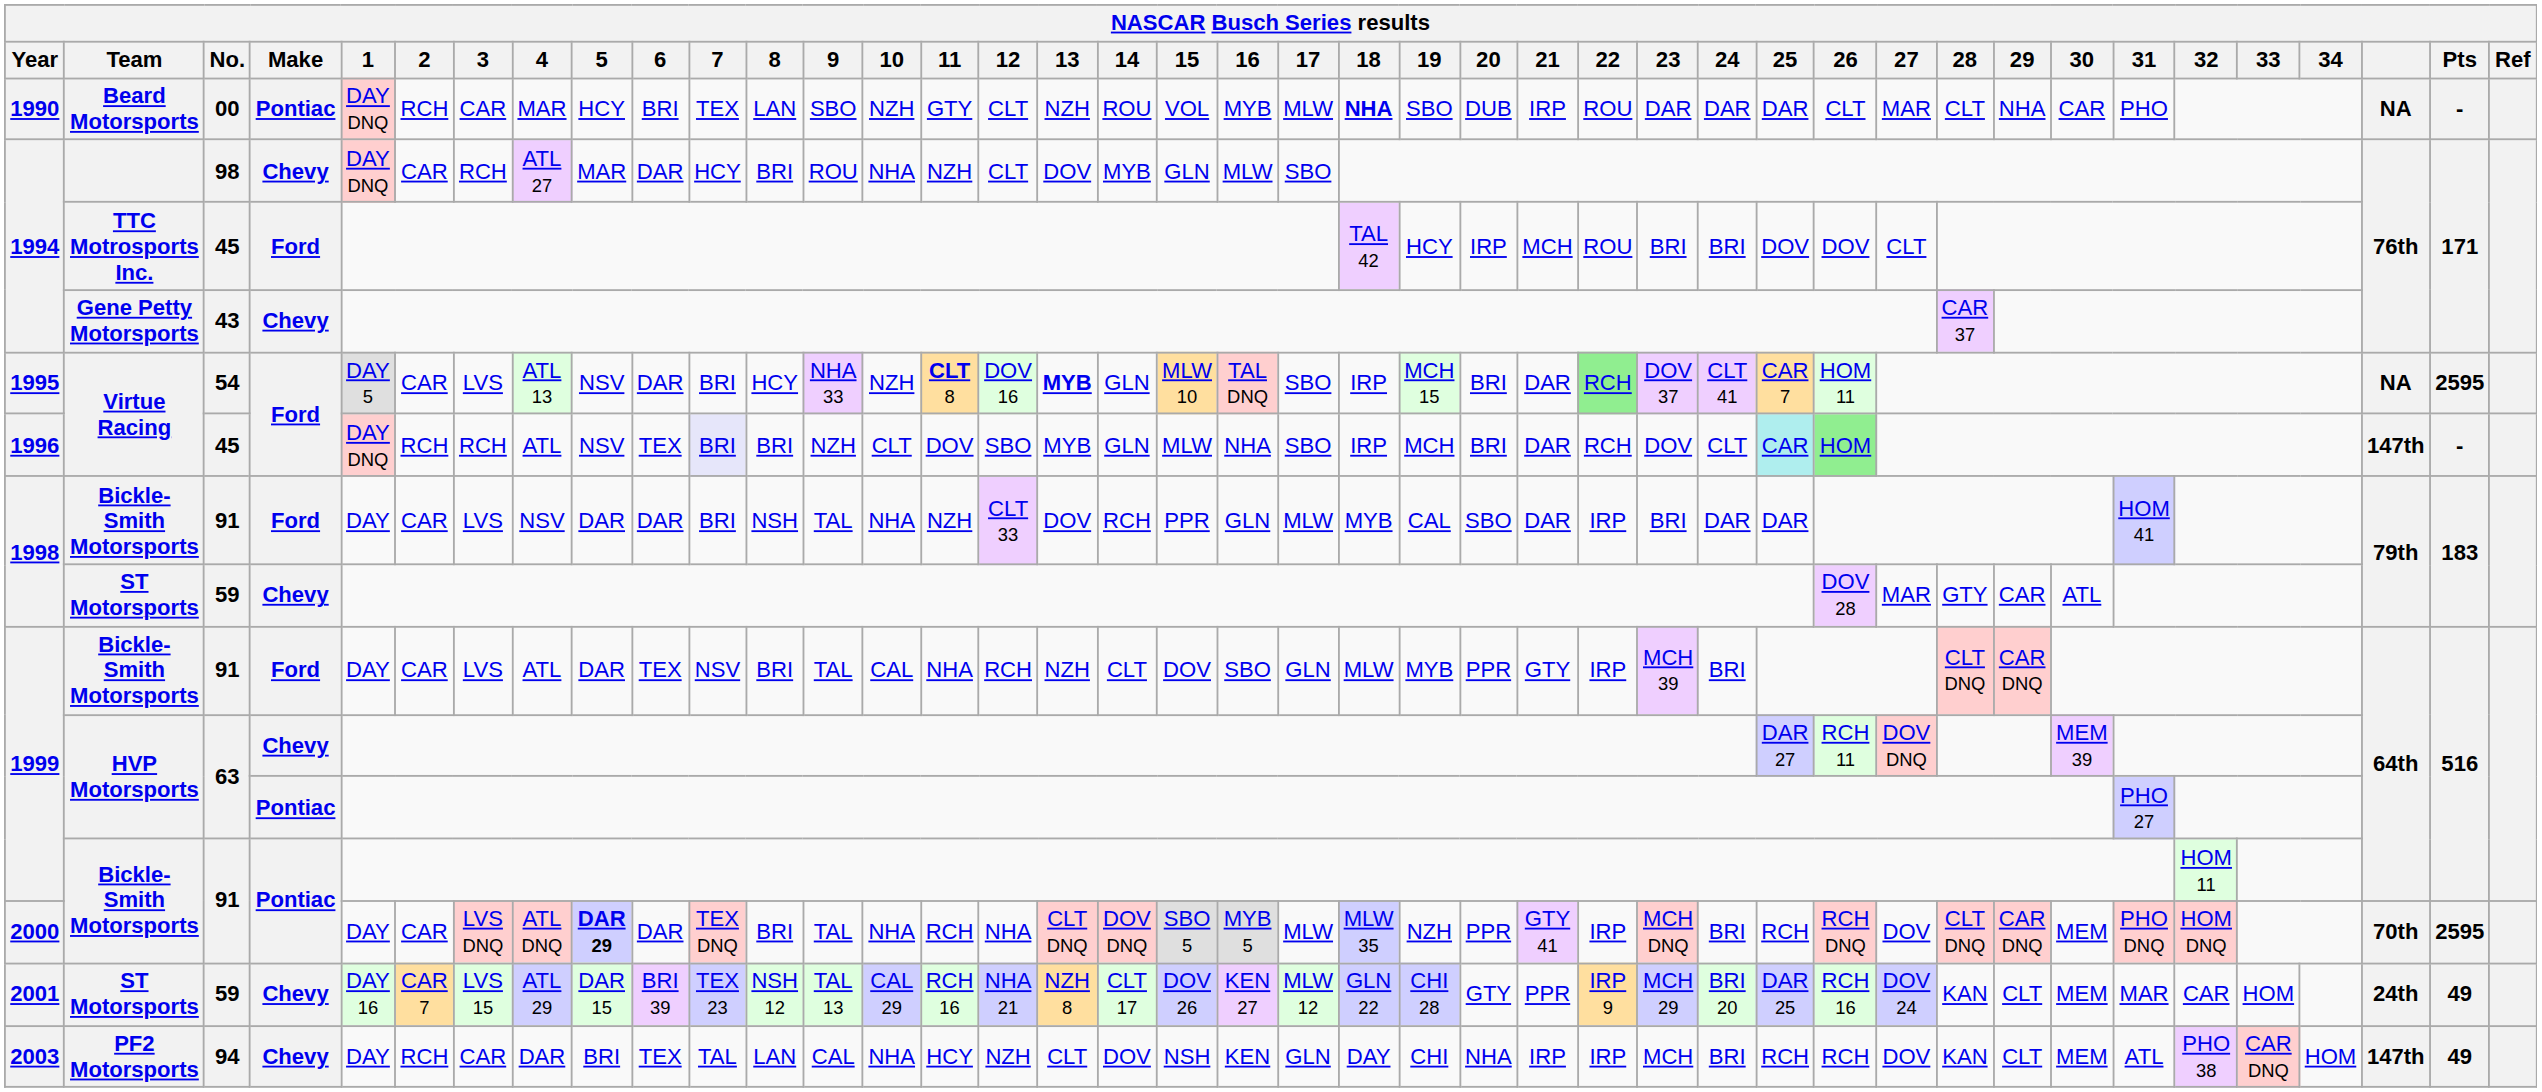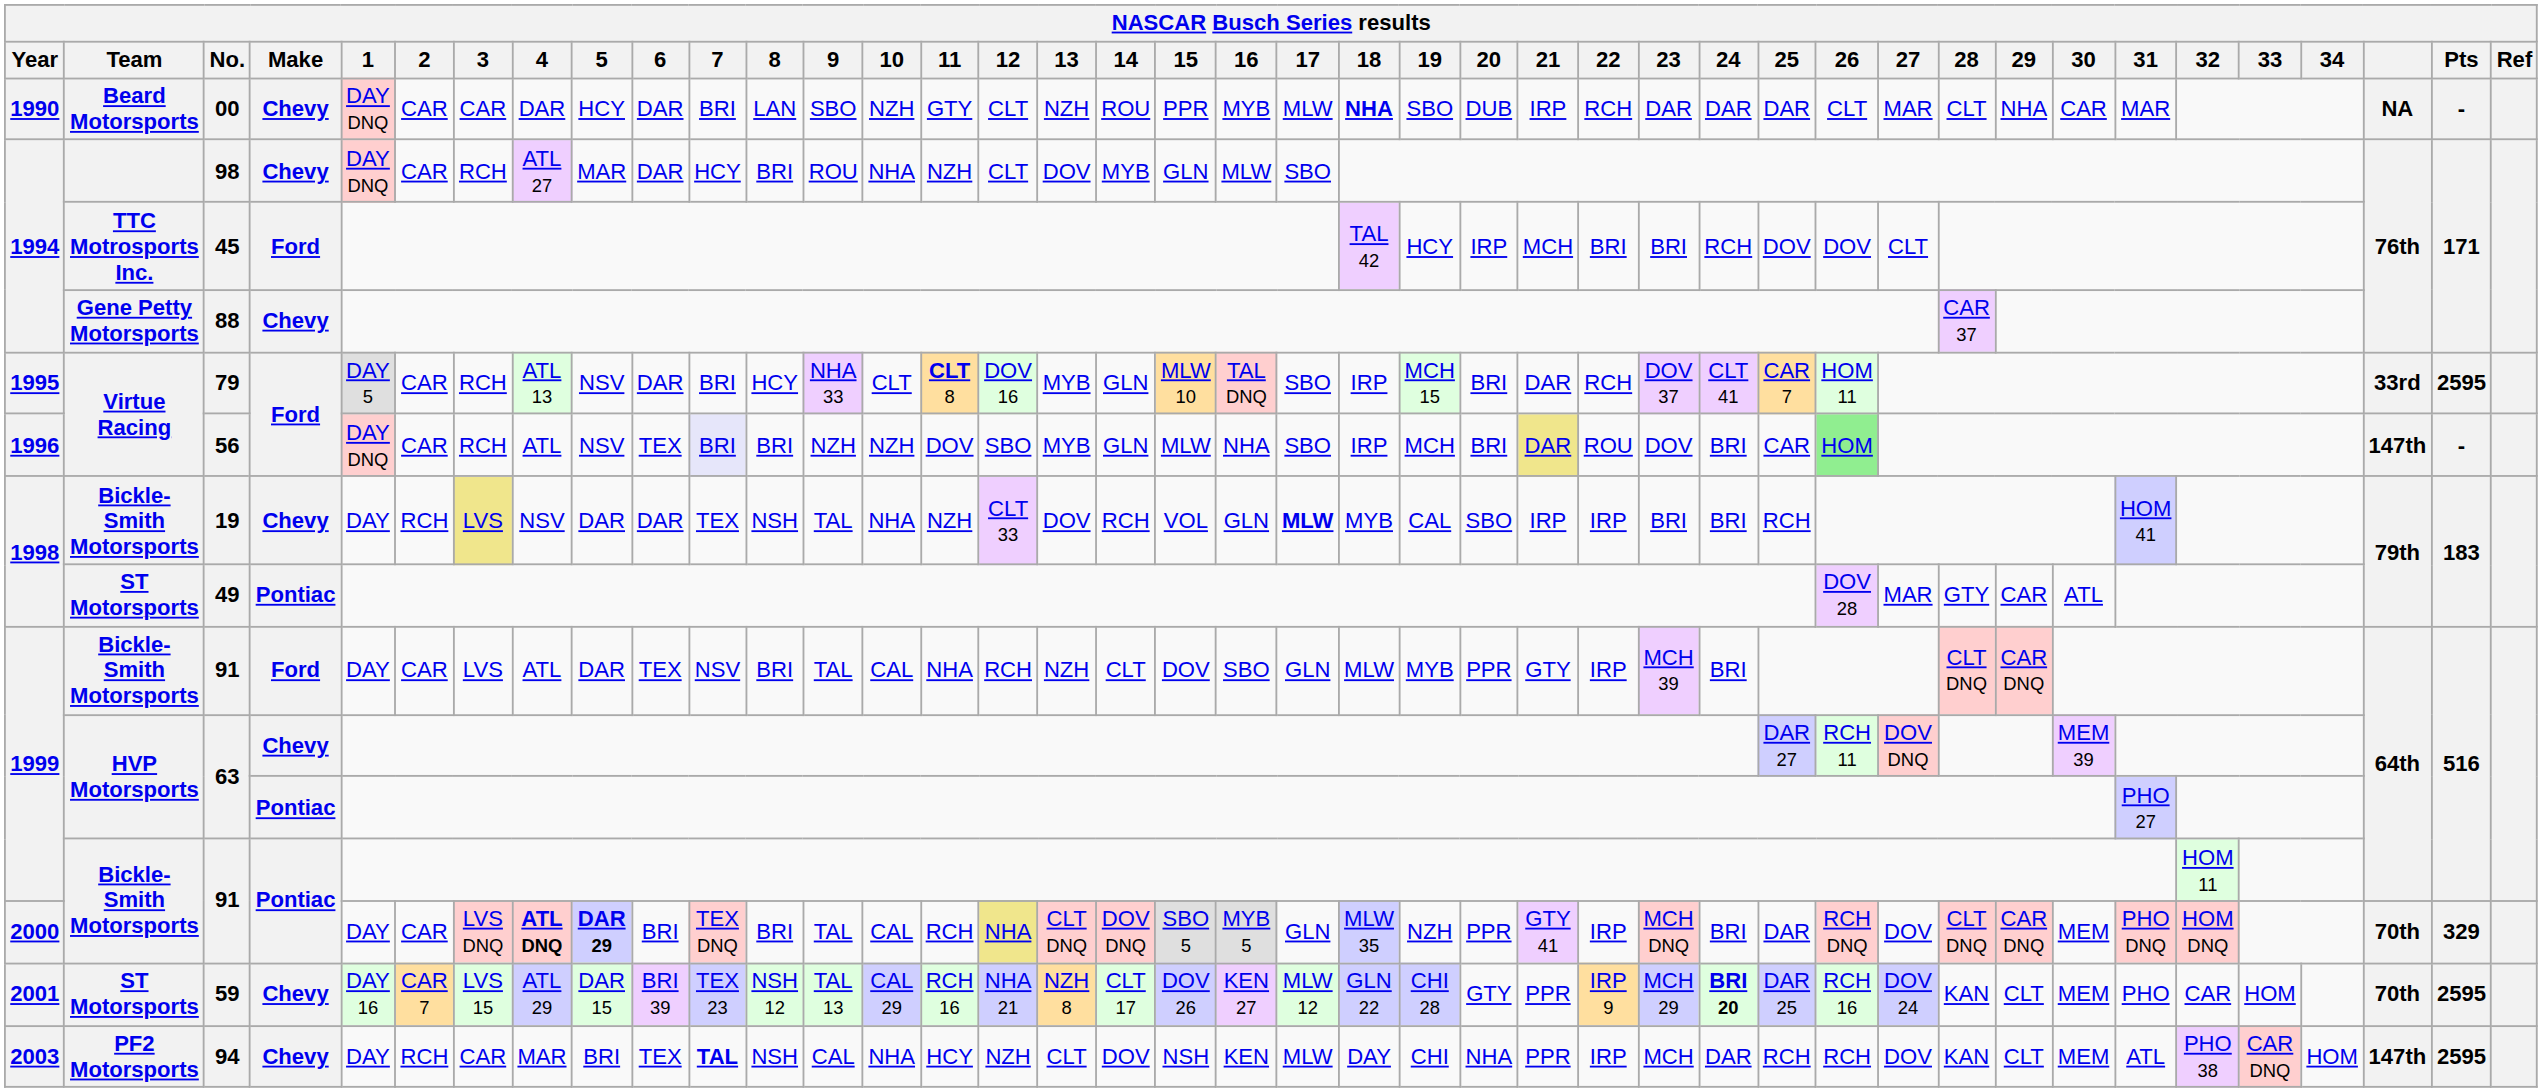1990 | Make: Pontiac -> Chevy
1990 | 2: RCH -> CAR
1990 | 4: MAR -> DAR
1990 | 6: BRI -> DAR
1990 | 7: TEX -> BRI
1990 | 15: VOL -> PPR
1990 | 22: ROU -> RCH
1990 | 31: PHO -> MAR
1994 / TTC Motrosports Inc. | 22: ROU -> BRI
1994 / TTC Motrosports Inc. | 24: BRI -> RCH
1994 / Gene Petty Motorsports | No.: 43 -> 88
1995 | No.: 54 -> 79
1995 | 3: LVS -> RCH
1995 | 10: NZH -> CLT
1995 | 13: bold -> normal
1995 | 22: lightgreen background -> no background
1995 | column 39: NA -> 33rd
1996 | No.: 45 -> 56
1996 | 2: RCH -> CAR
1996 | 10: CLT -> NZH
1996 | 21: no background -> khaki background
1996 | 22: RCH -> ROU
1996 | 24: CLT -> BRI
1996 | 25: paleturquoise background -> no background
1998 / Bickle-Smith Motorsports | No.: 91 -> 19
1998 / Bickle-Smith Motorsports | Make: Ford -> Chevy
1998 / Bickle-Smith Motorsports | 2: CAR -> RCH
1998 / Bickle-Smith Motorsports | 3: no background -> khaki background
1998 / Bickle-Smith Motorsports | 7: BRI -> TEX
1998 / Bickle-Smith Motorsports | 15: PPR -> VOL
1998 / Bickle-Smith Motorsports | 17: normal -> bold
1998 / Bickle-Smith Motorsports | 21: DAR -> IRP
1998 / Bickle-Smith Motorsports | 24: DAR -> BRI
1998 / Bickle-Smith Motorsports | 25: DAR -> RCH
1998 / ST Motorsports | No.: 59 -> 49
1998 / ST Motorsports | Make: Chevy -> Pontiac
2000 | 4: normal -> bold
2000 | 6: DAR -> BRI
2000 | 10: NHA -> CAL
2000 | 12: no background -> khaki background
2000 | 17: MLW -> GLN
2000 | 25: RCH -> DAR
2000 | Pts: 2595 -> 329
2001 | 24: normal -> bold
2001 | 31: MAR -> PHO
2001 | column 39: 24th -> 70th
2001 | Pts: 49 -> 2595
2003 | 4: DAR -> MAR
2003 | 7: normal -> bold
2003 | 8: LAN -> NSH
2003 | 17: GLN -> MLW
2003 | 21: IRP -> PPR
2003 | 24: BRI -> DAR
2003 | Pts: 49 -> 2595
